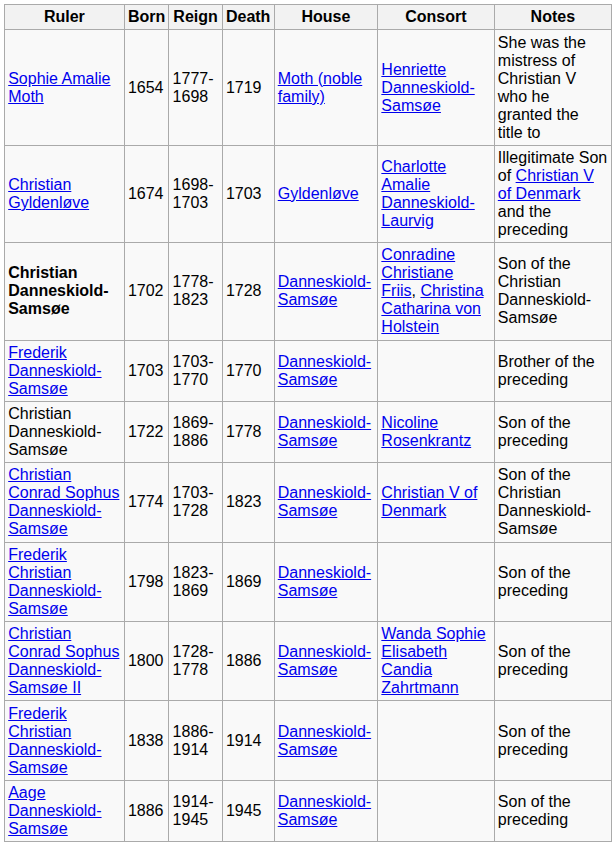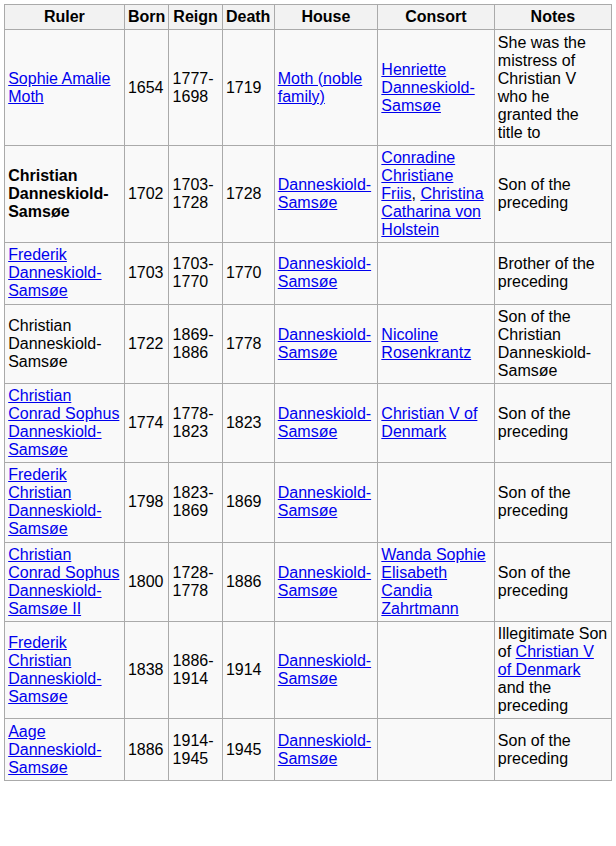- row: Christian Gyldenløve | 1674 | 1698-1703 | 1703 | Gyldenløve | Charlotte Amalie Danneskiold-Laurvig | Illegitimate Son of Christian V of Denmark and the preceding
1702 | Reign: 1778-1823 -> 1703-1728
1702 | Notes: Son of the Christian Danneskiold-Samsøe -> Son of the preceding
1722 | Notes: Son of the preceding -> Son of the Christian Danneskiold-Samsøe
1774 | Reign: 1703-1728 -> 1778-1823
1774 | Notes: Son of the Christian Danneskiold-Samsøe -> Son of the preceding
1838 | Notes: Son of the preceding -> Illegitimate Son of Christian V of Denmark and the preceding
